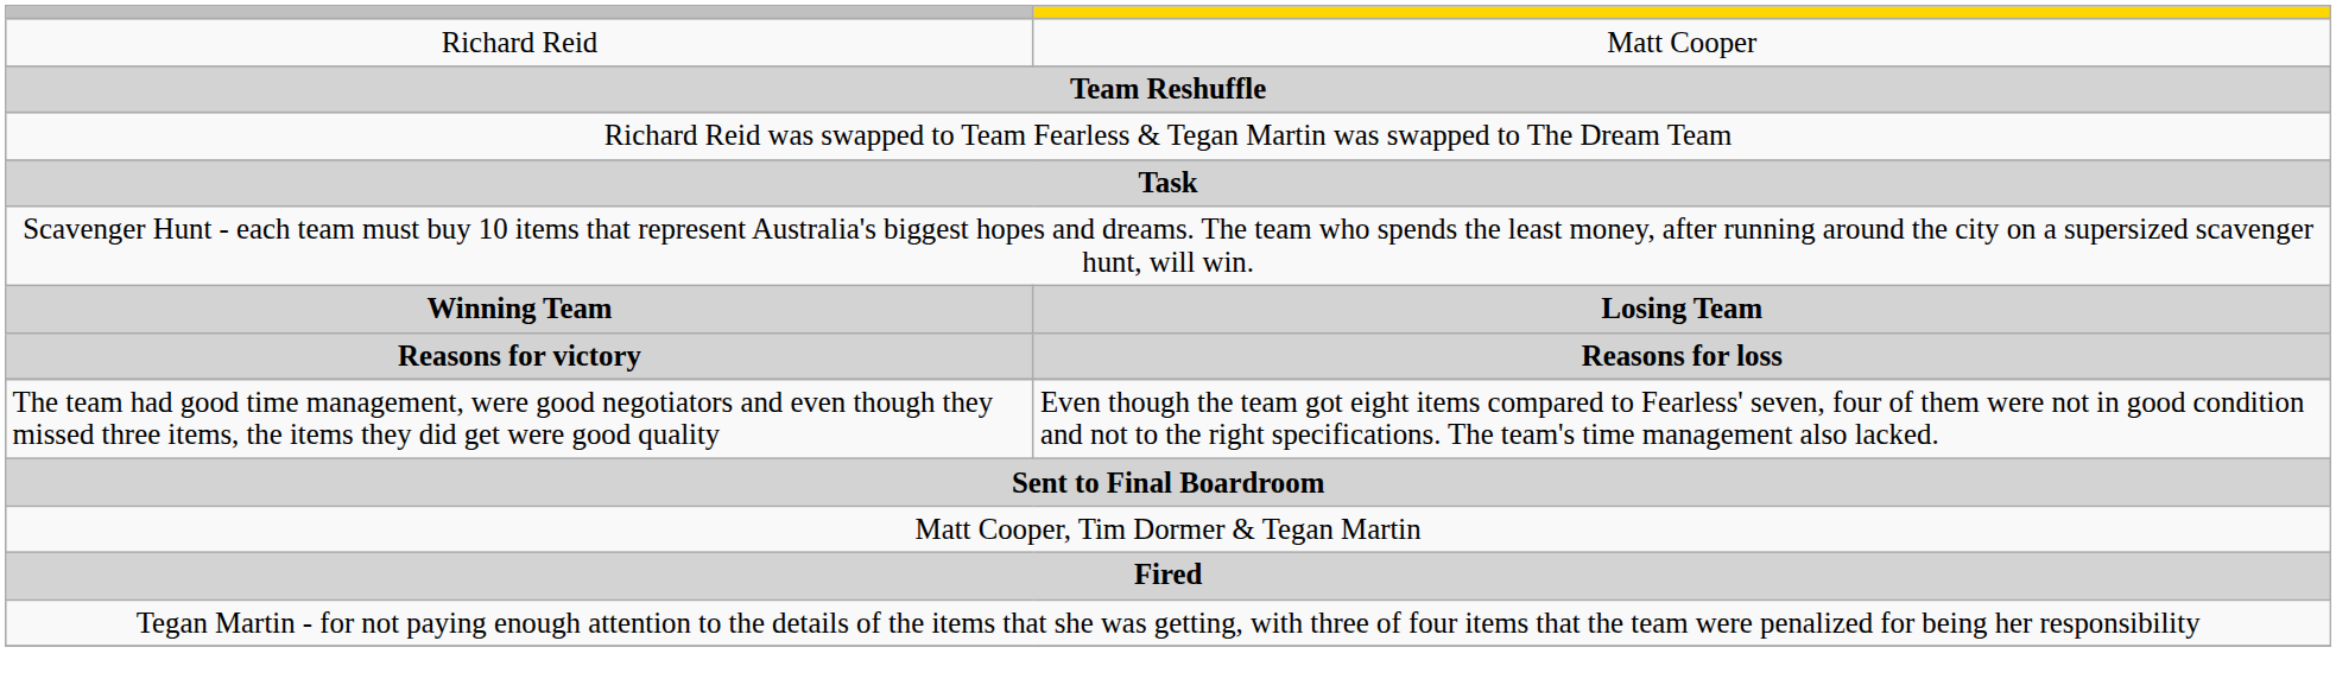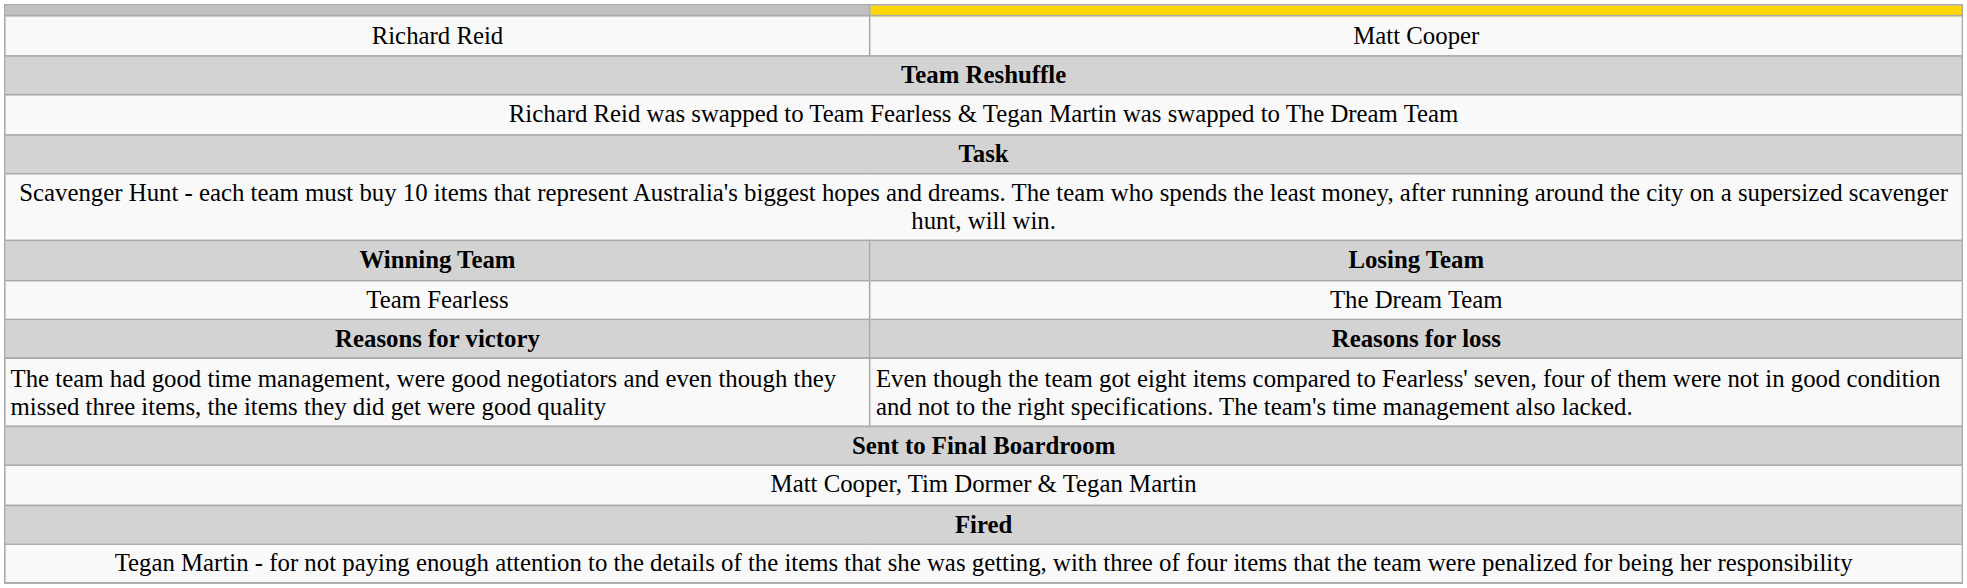+ row: Team Fearless | The Dream Team
